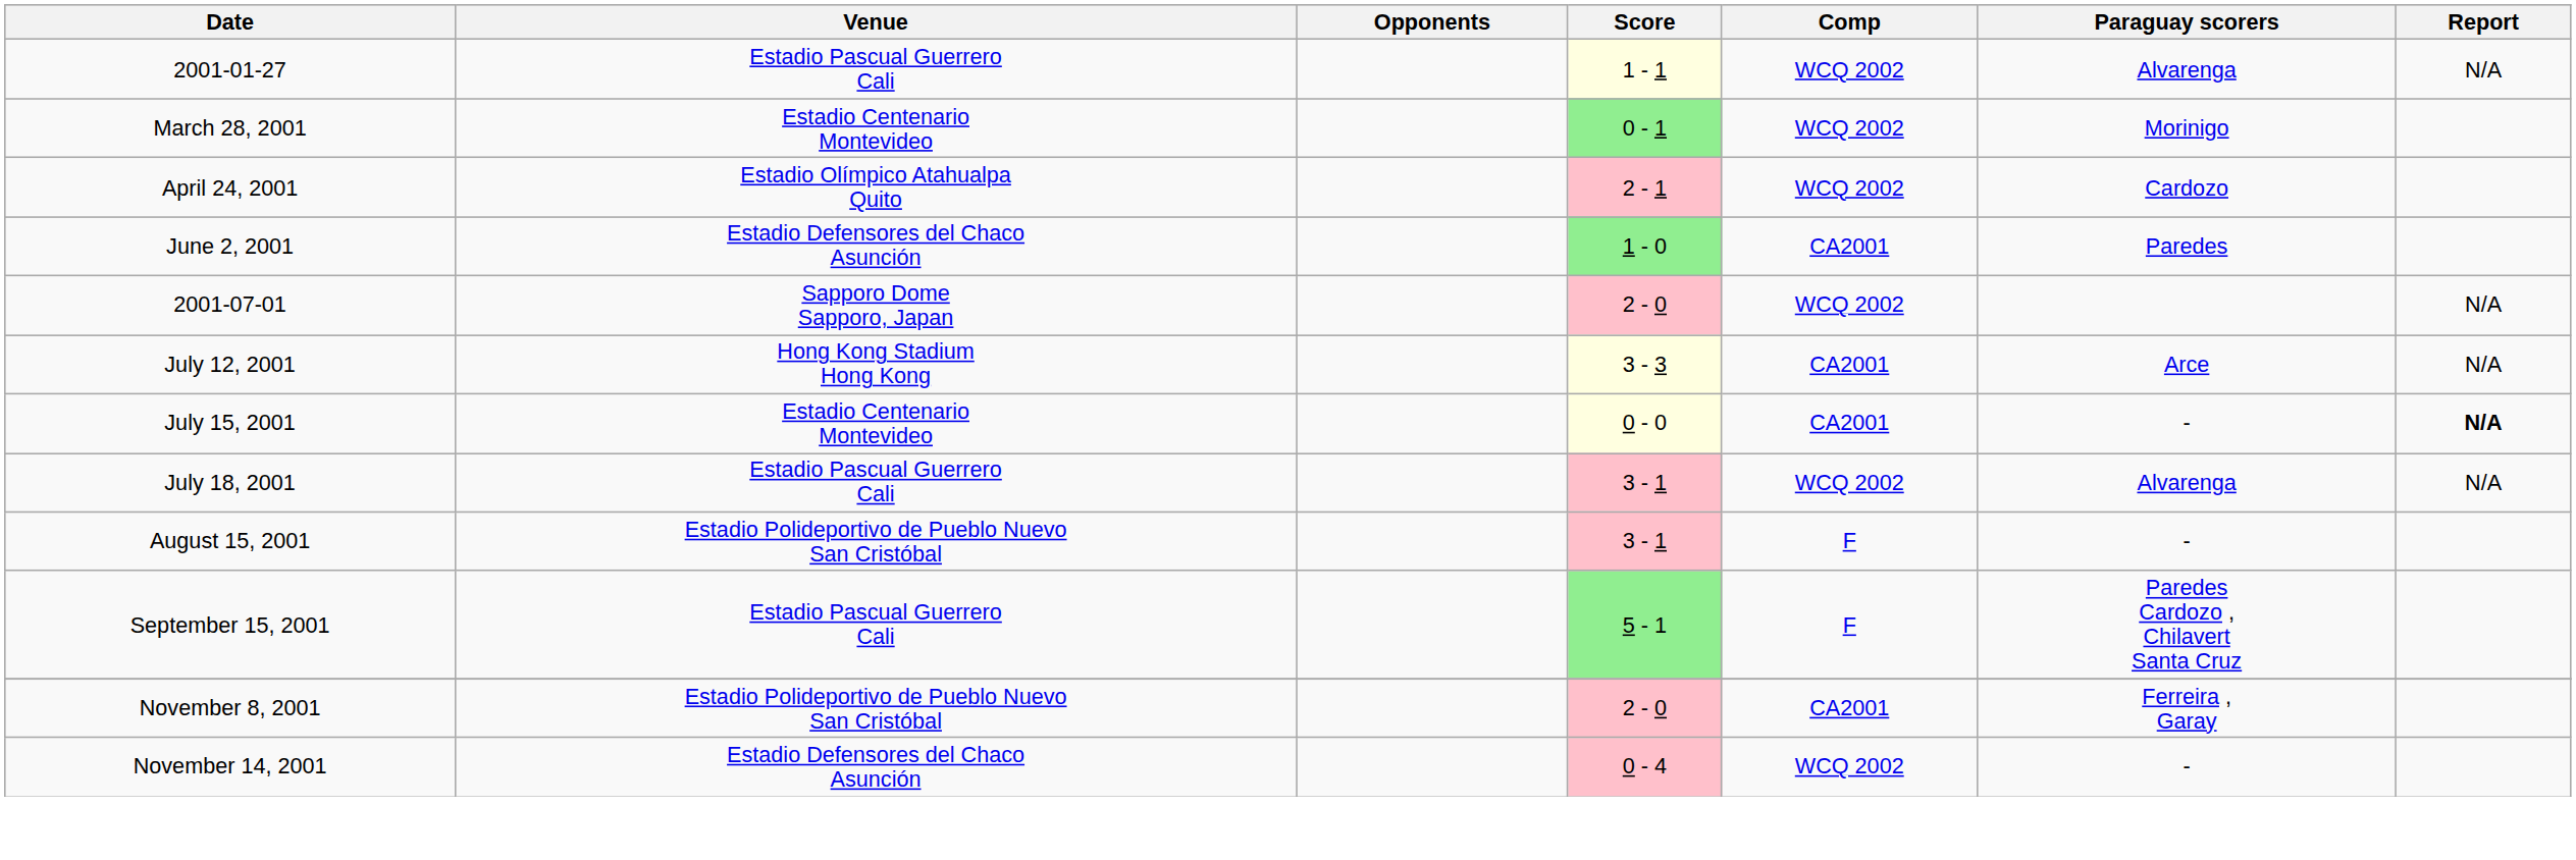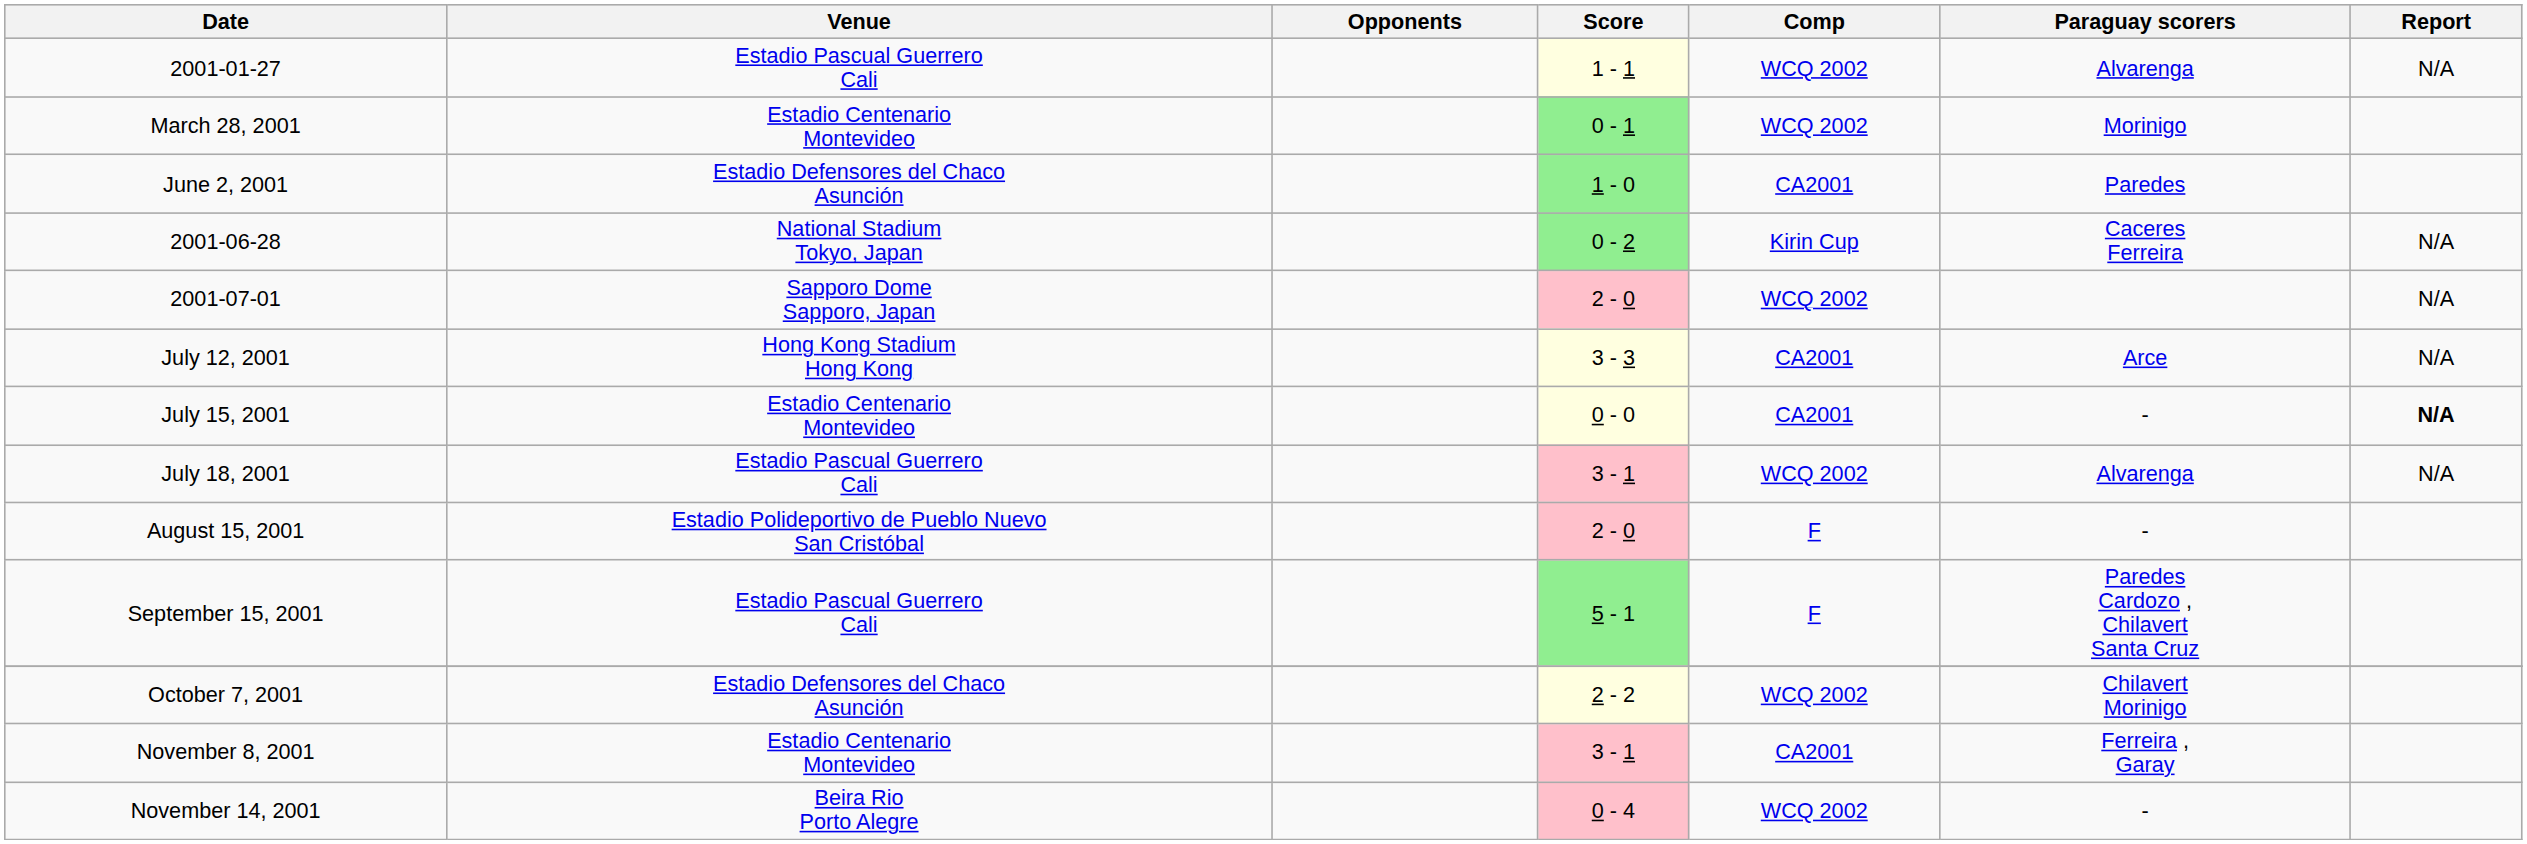- row: April 24, 2001 | Estadio Olímpico Atahualpa Quito | 2 - 1 | WCQ 2002 | Cardozo
+ row: 2001-06-28 | National Stadium Tokyo, Japan | 0 - 2 | Kirin Cup | Caceres Ferreira | N/A
August 15, 2001 | Score: 3 - 1 -> 2 - 0
+ row: October 7, 2001 | Estadio Defensores del Chaco Asunción | 2 - 2 | WCQ 2002 | Chilavert Morinigo
November 8, 2001 | Venue: Estadio Polideportivo de Pueblo Nuevo San Cristóbal -> Estadio Centenario Montevideo
November 8, 2001 | Score: 2 - 0 -> 3 - 1
November 14, 2001 | Venue: Estadio Defensores del Chaco Asunción -> Beira Rio Porto Alegre
